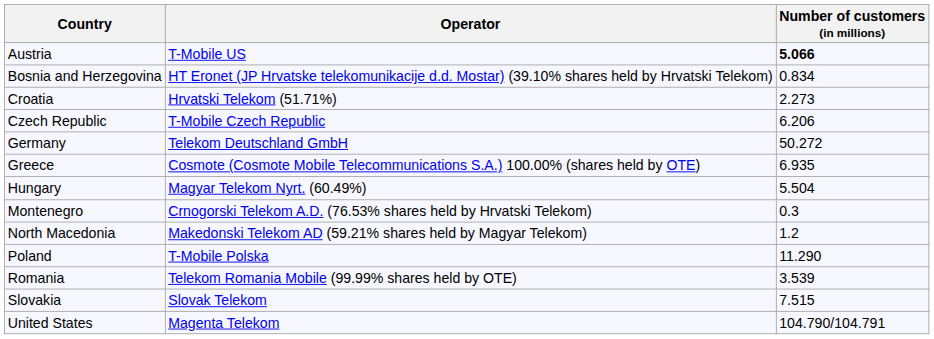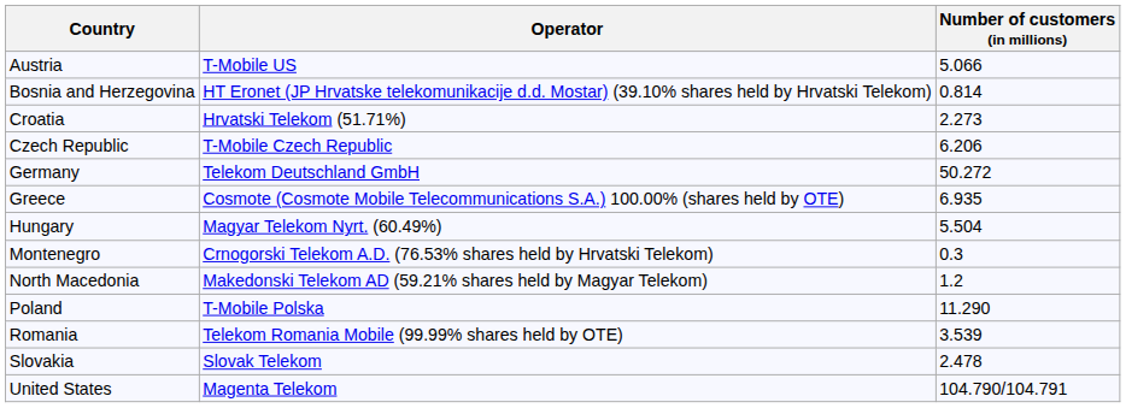Austria | Number of customers (in millions): bold -> normal
Bosnia and Herzegovina | Number of customers (in millions): 0.834 -> 0.814
Slovakia | Number of customers (in millions): 7.515 -> 2.478
